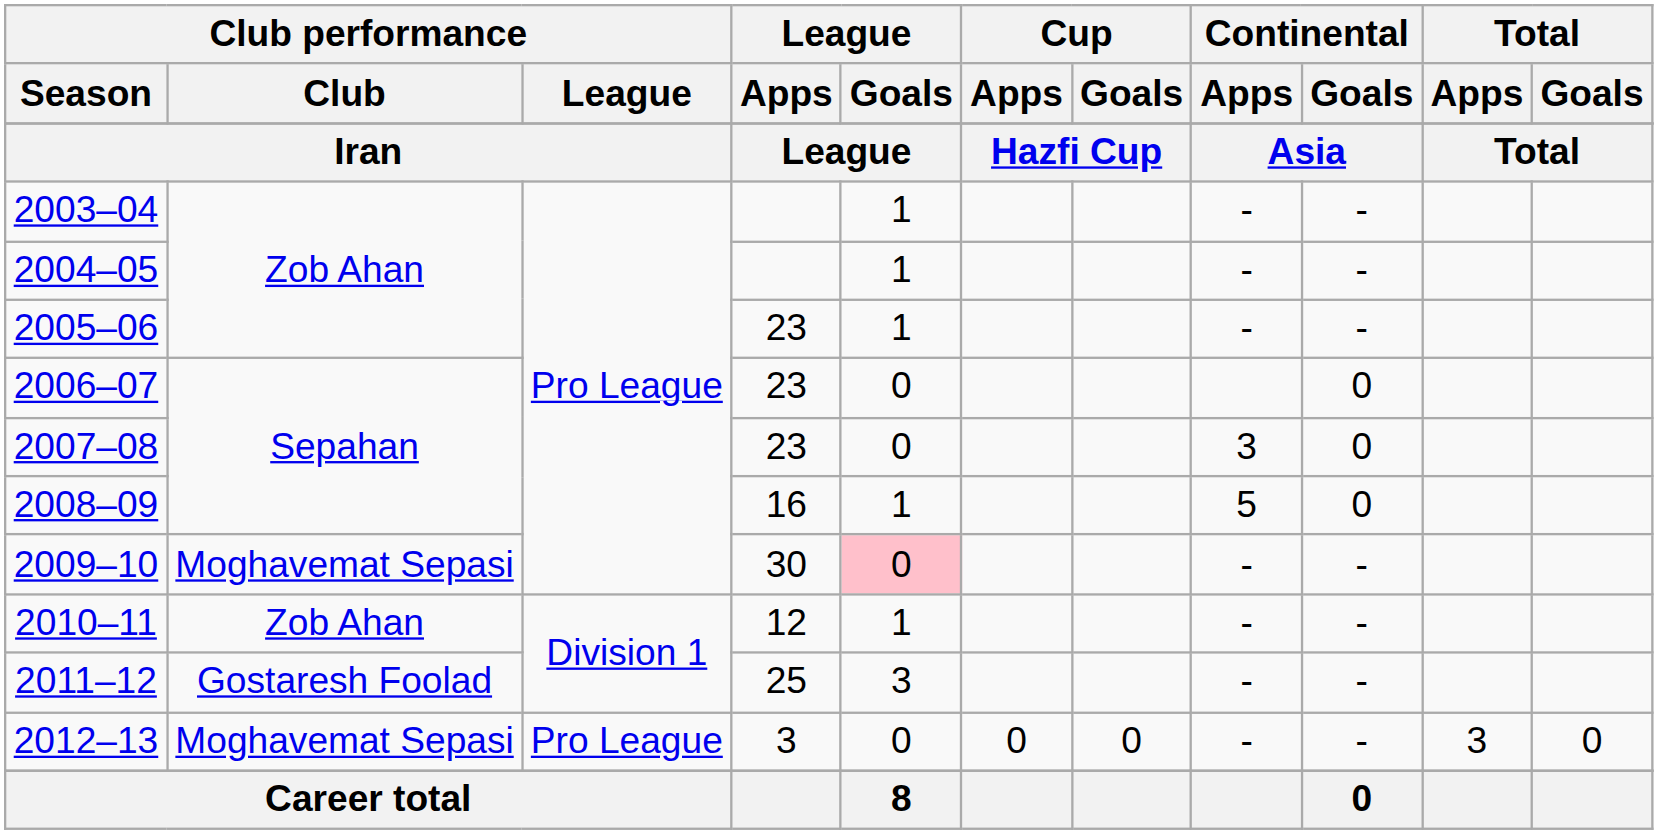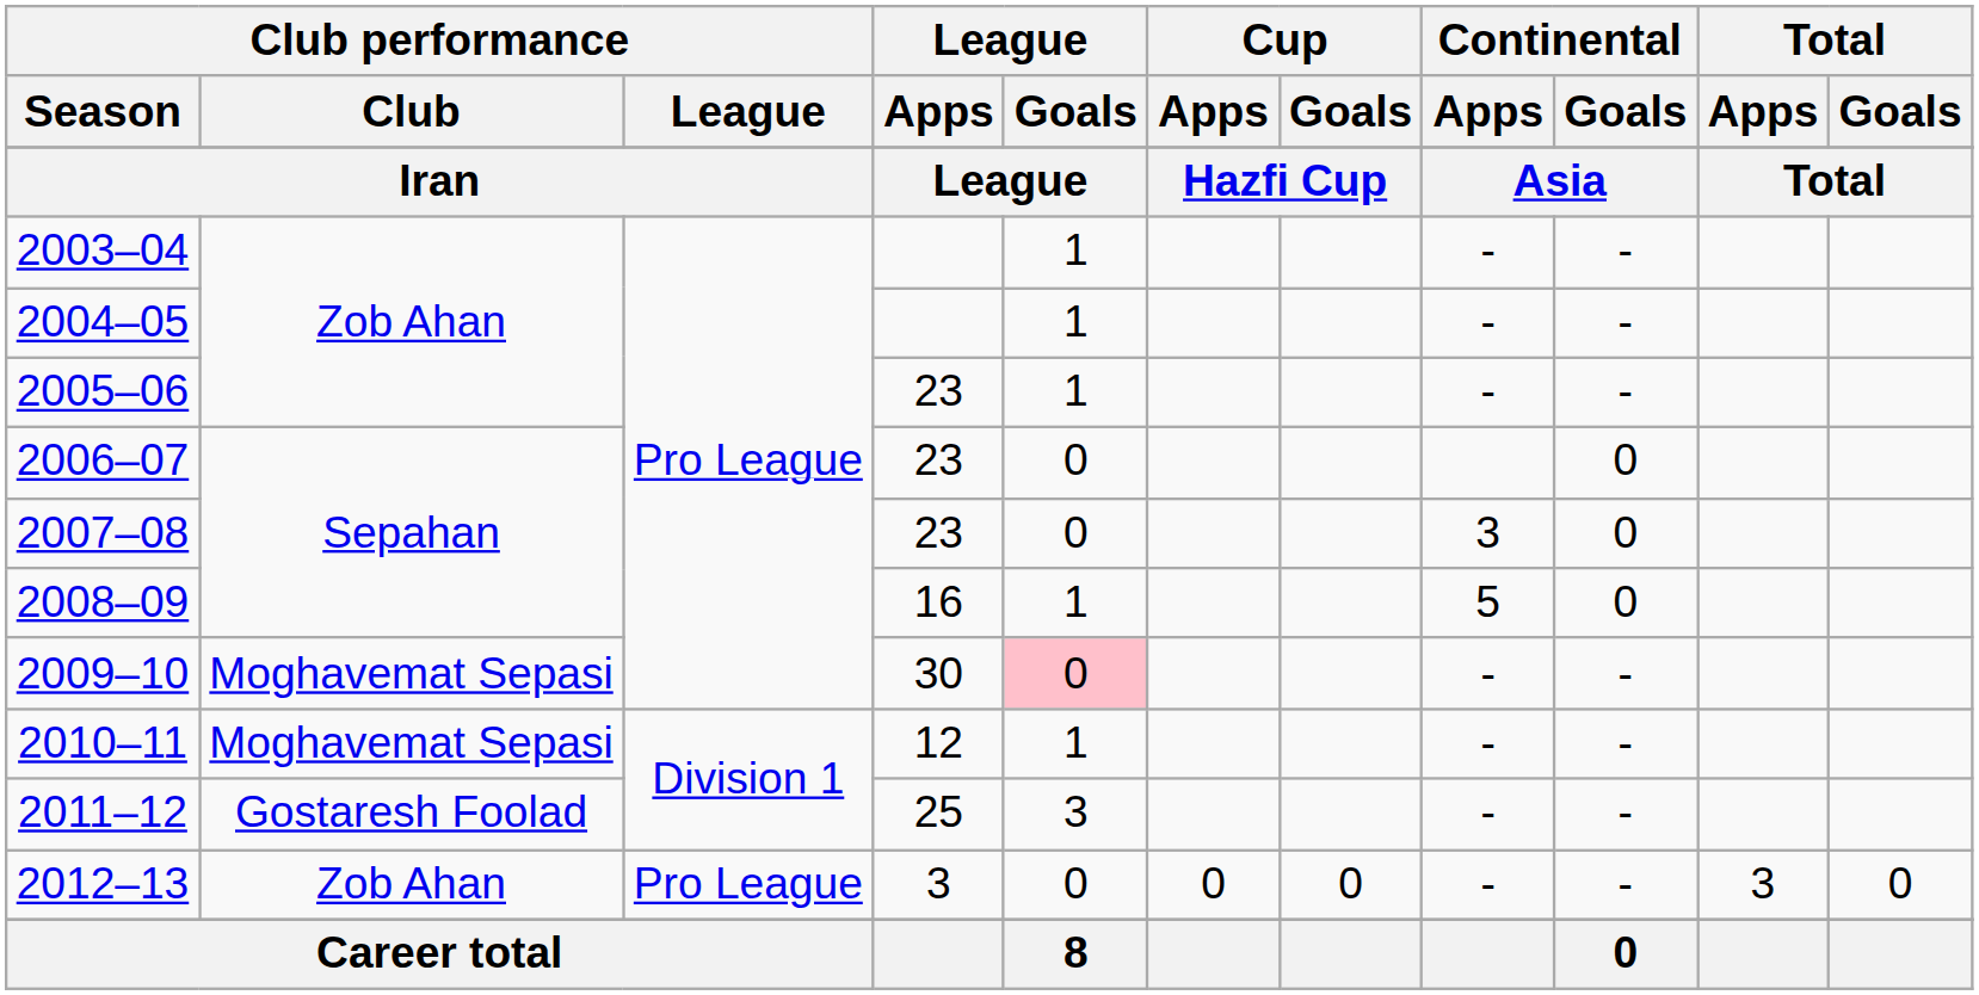2010–11 | Club performance / Club: Zob Ahan -> Moghavemat Sepasi
2012–13 | Club performance / Club: Moghavemat Sepasi -> Zob Ahan
